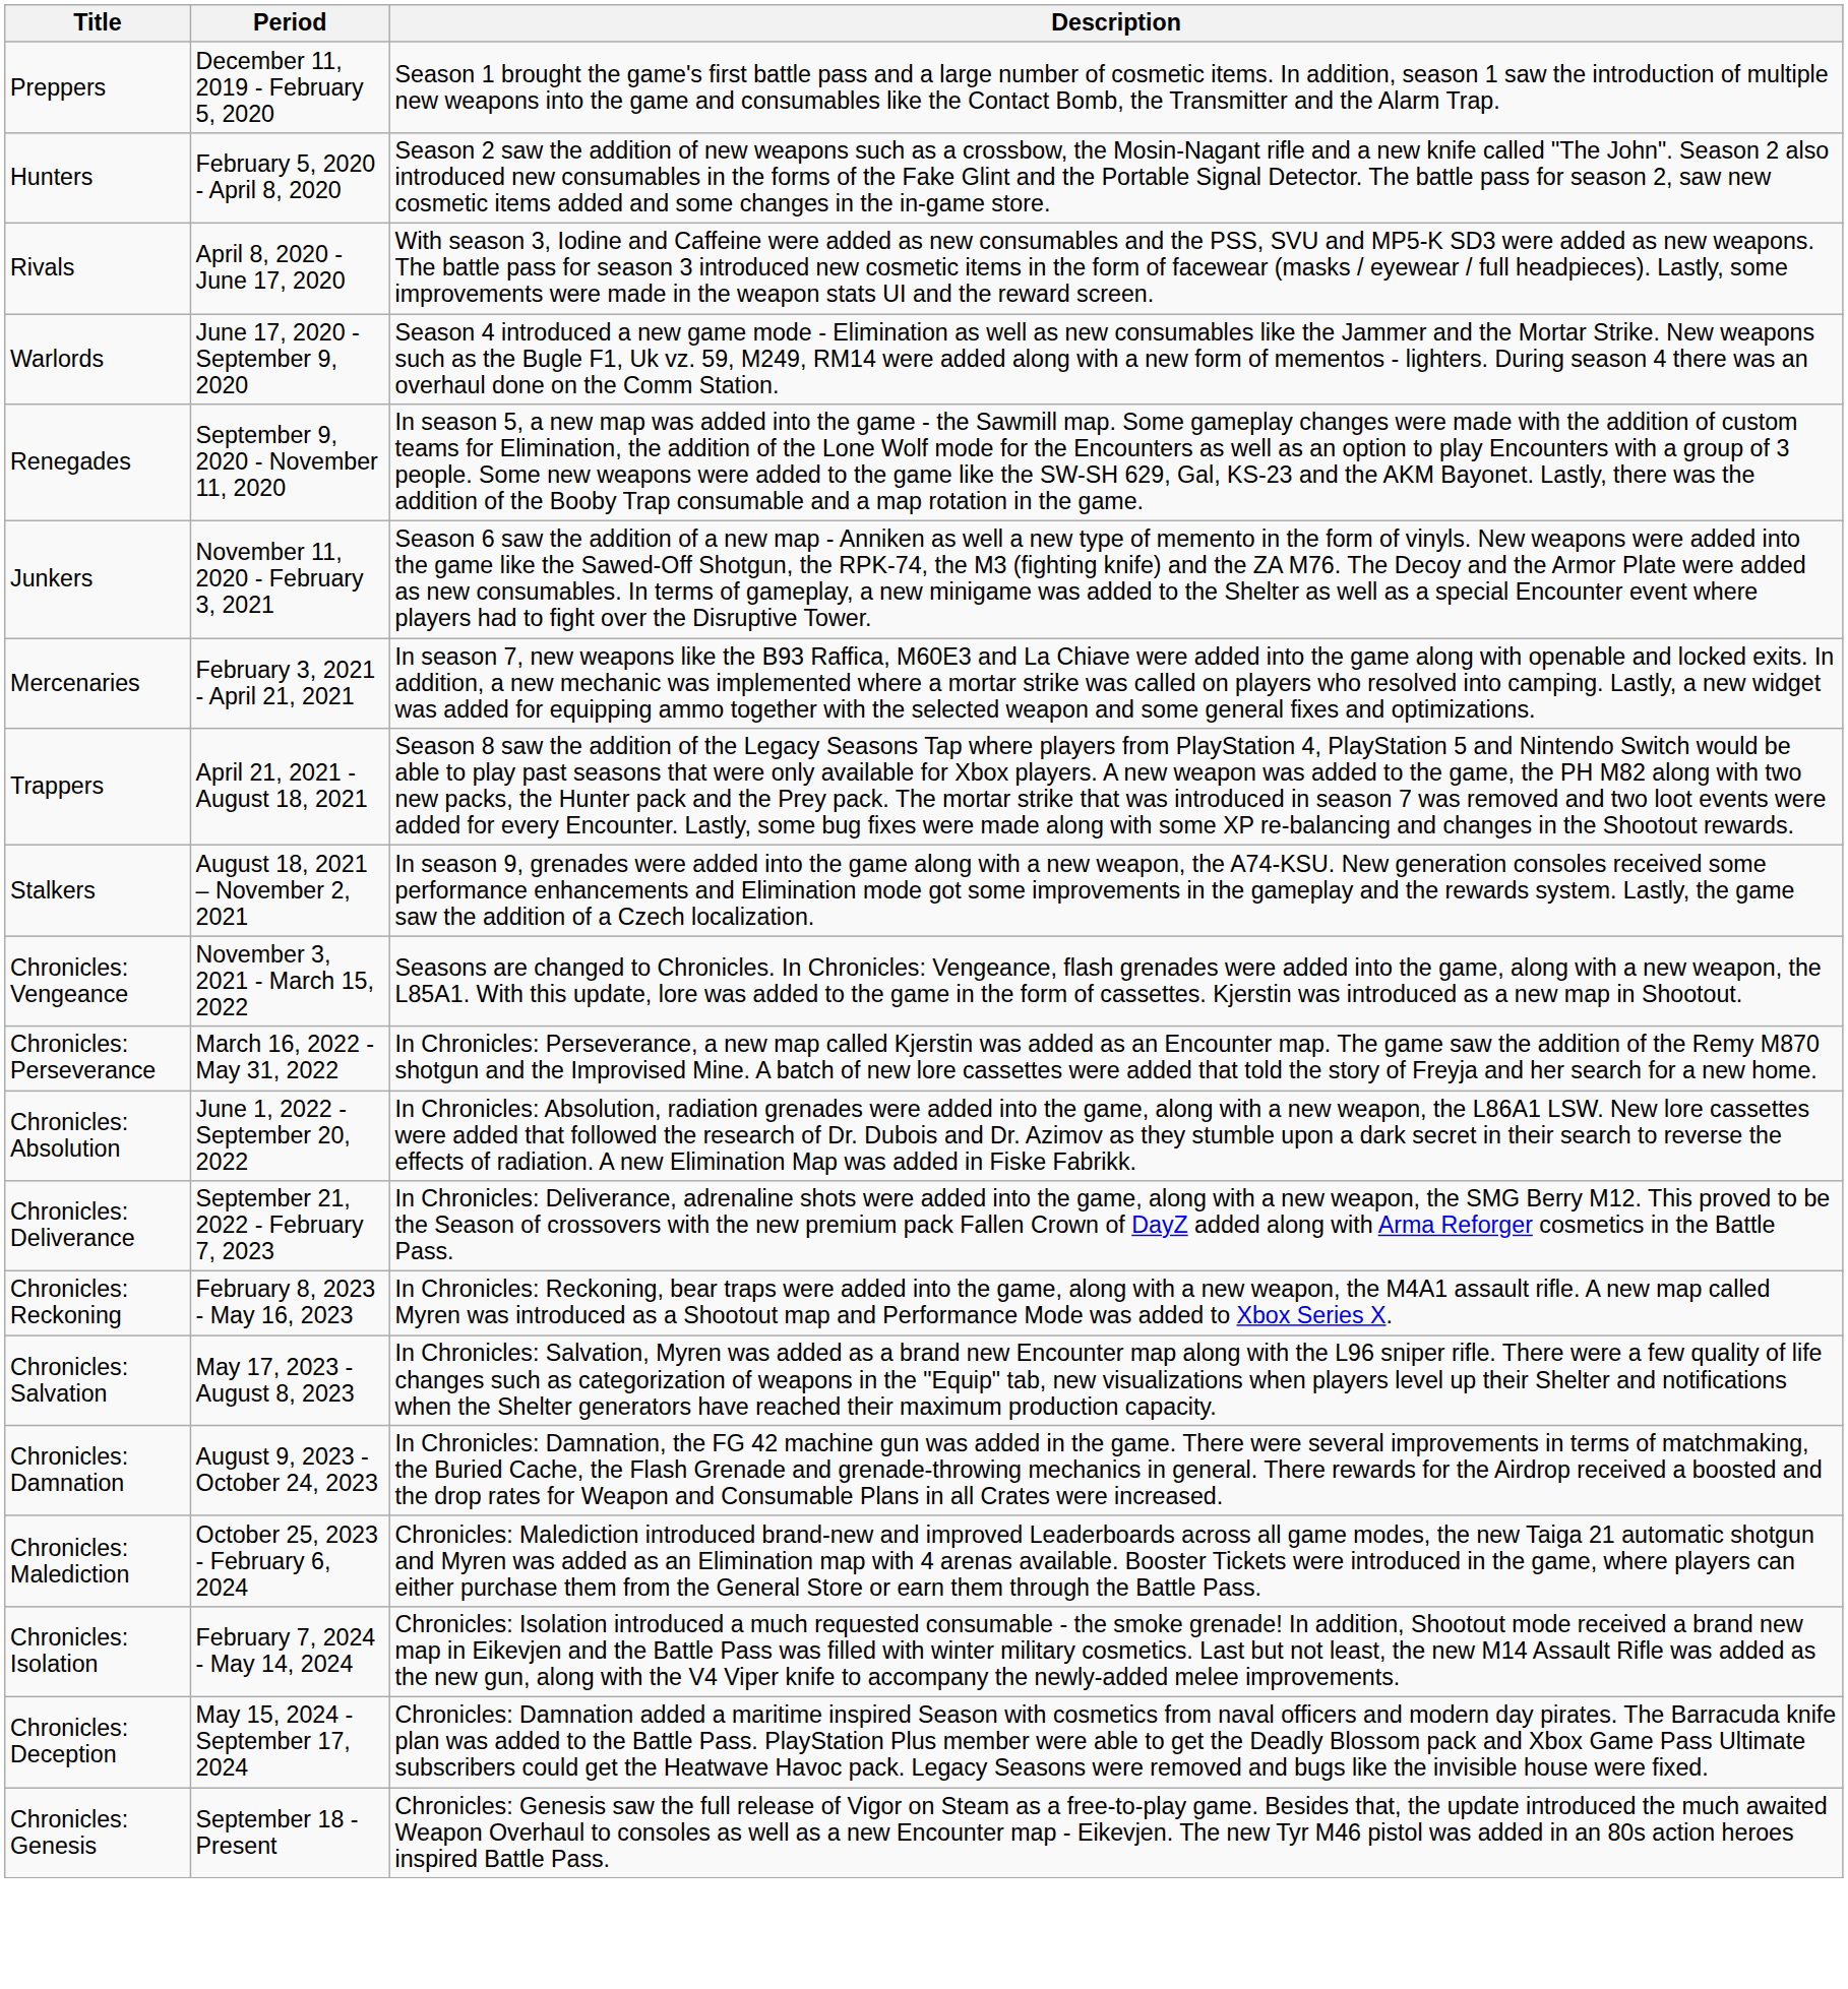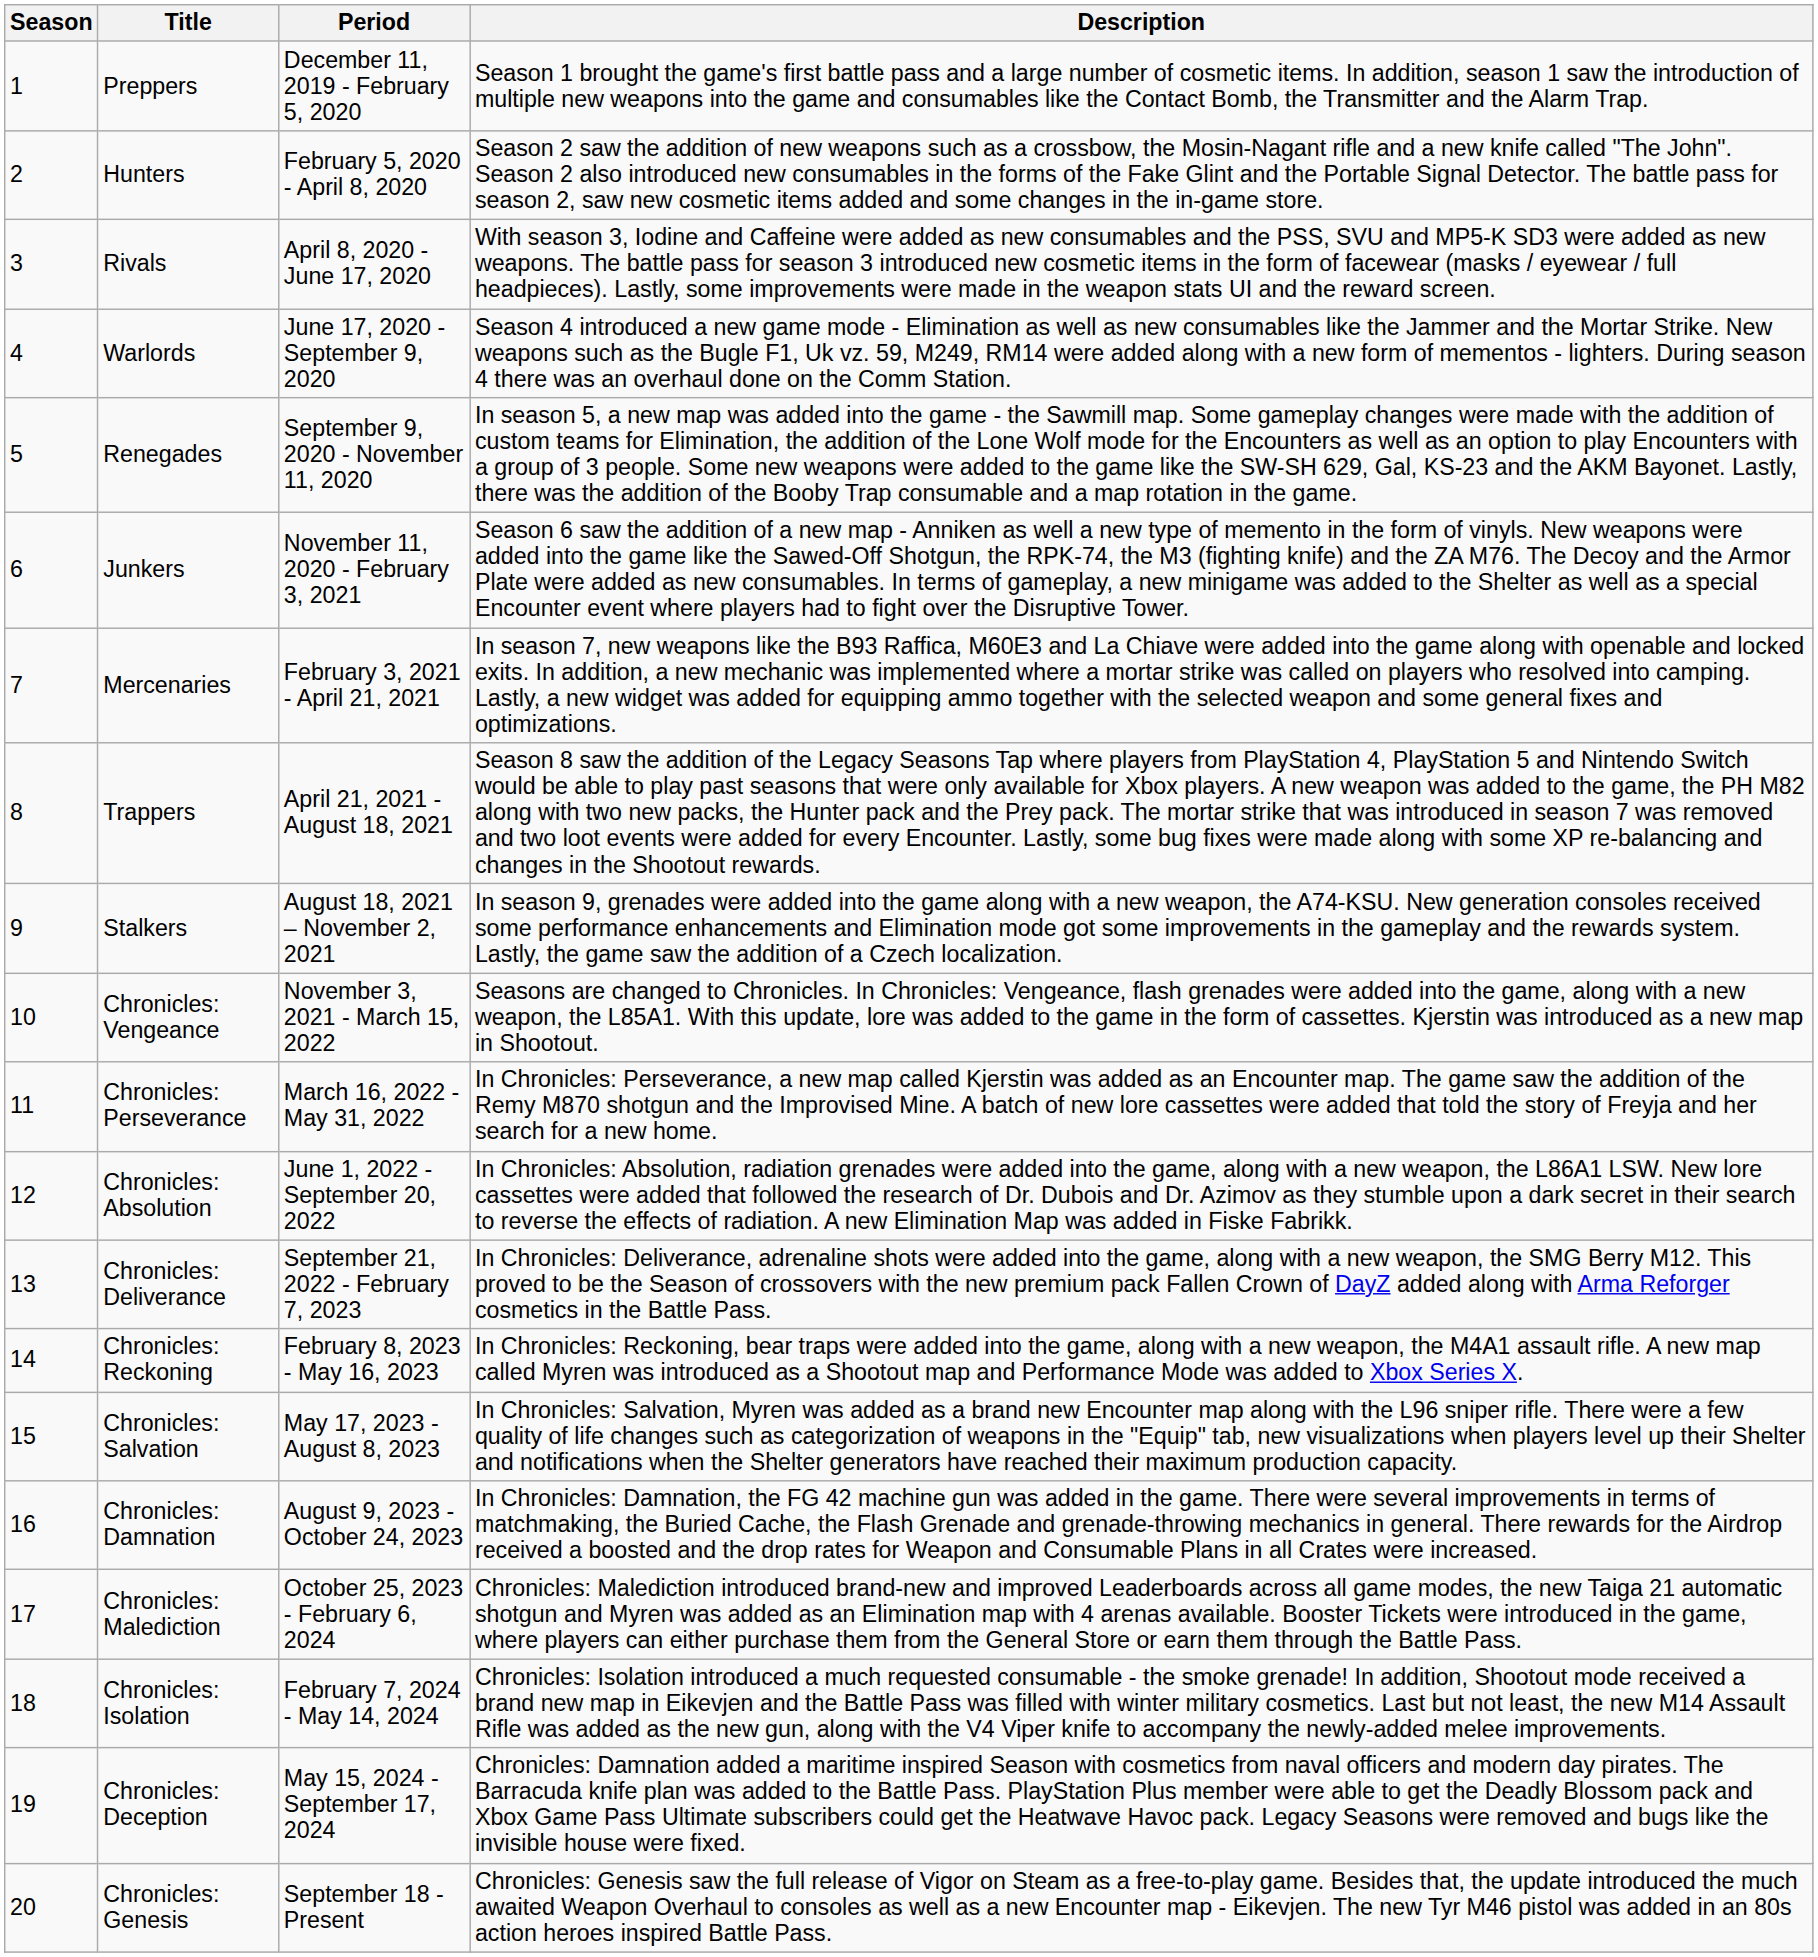+ column: Season | 1 | 2 | 3 | 4 | 5 | 6 | 7 | 8 | 9 | 10 | 11 | 12 | 13 | 14 | 15 | 16 | 17 | 18 | 19 | 20
